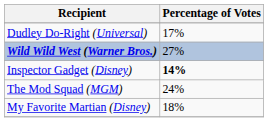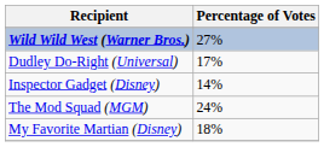rows swapped: Wild Wild West (Warner Bros.) <-> Dudley Do-Right (Universal)
Inspector Gadget (Disney) | Percentage of Votes: bold -> normal
